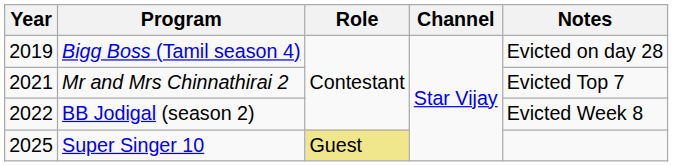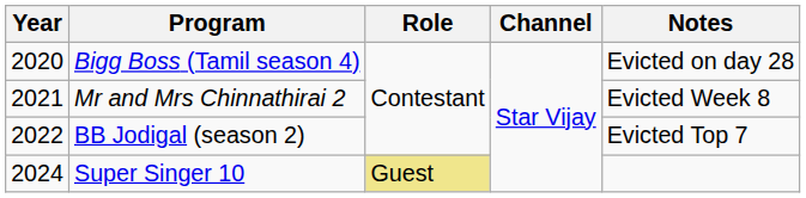Bigg Boss (Tamil season 4) | Year: 2019 -> 2020
Mr and Mrs Chinnathirai 2 | Notes: Evicted Top 7 -> Evicted Week 8
BB Jodigal (season 2) | Notes: Evicted Week 8 -> Evicted Top 7
Super Singer 10 | Year: 2025 -> 2024
